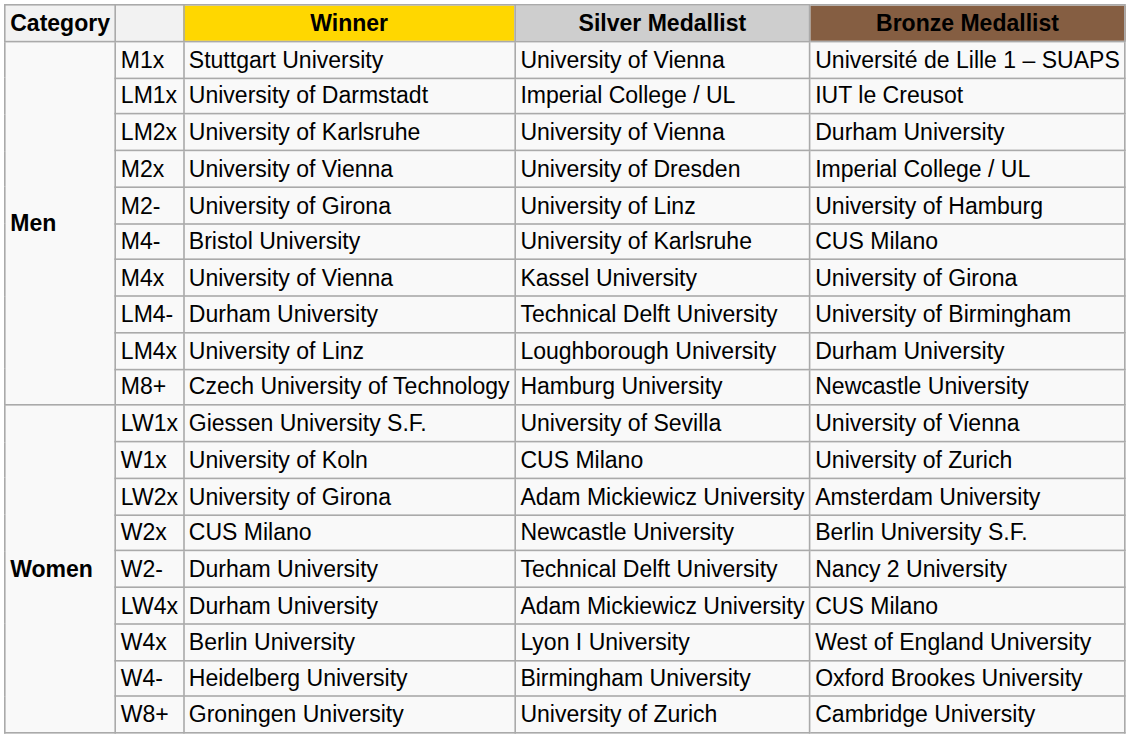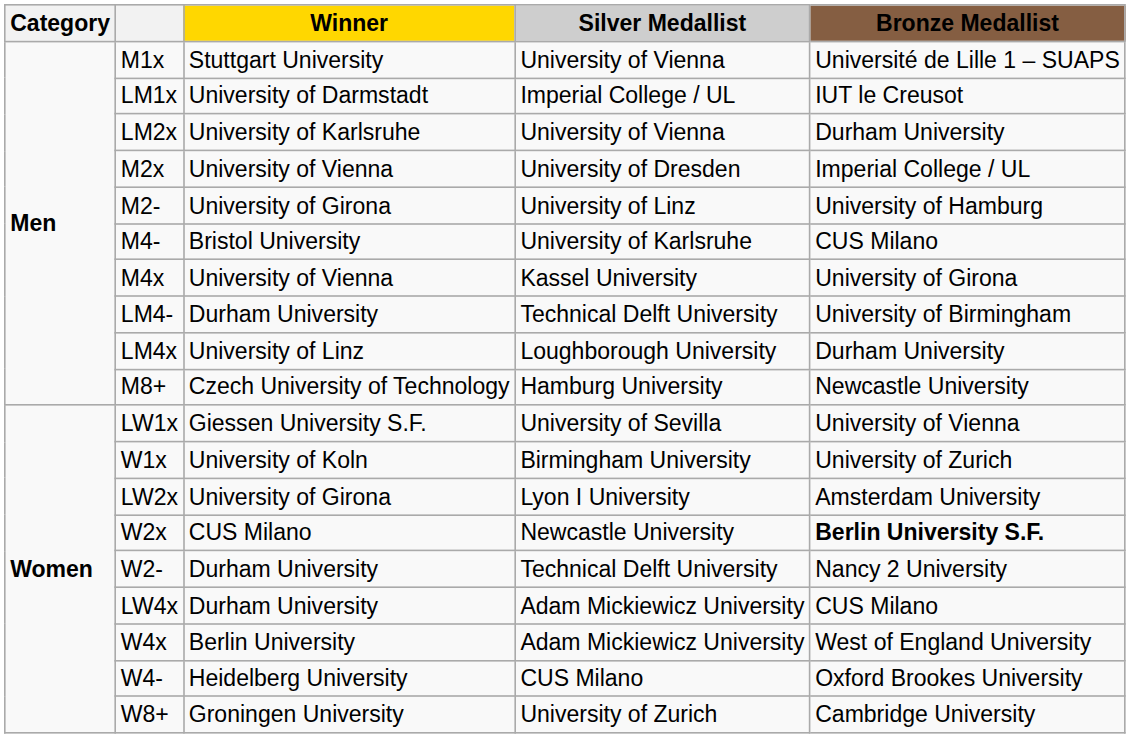W1x | Silver Medallist: CUS Milano -> Birmingham University
LW2x | Silver Medallist: Adam Mickiewicz University -> Lyon I University
W2x | Bronze Medallist: normal -> bold
W4x | Silver Medallist: Lyon I University -> Adam Mickiewicz University
W4- | Silver Medallist: Birmingham University -> CUS Milano
